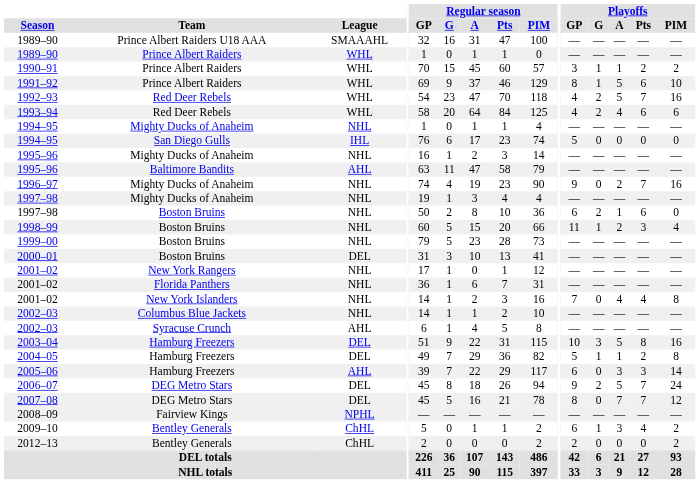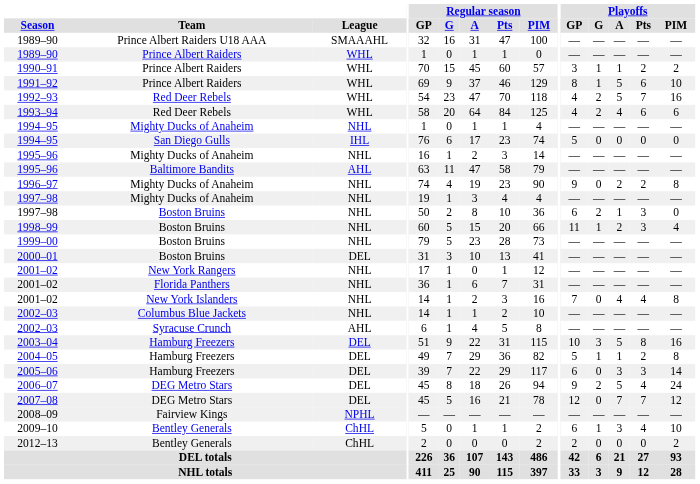1996–97 | Playoffs / Pts: 7 -> 2
1996–97 | Playoffs / PIM: 16 -> 8
1997–98 / Boston Bruins | Playoffs / Pts: 6 -> 3
2005–06 | League: AHL -> DEL
2006–07 | Playoffs / Pts: 7 -> 4
2007–08 | Playoffs / GP: 8 -> 12
2009–10 | Playoffs / PIM: 2 -> 10
